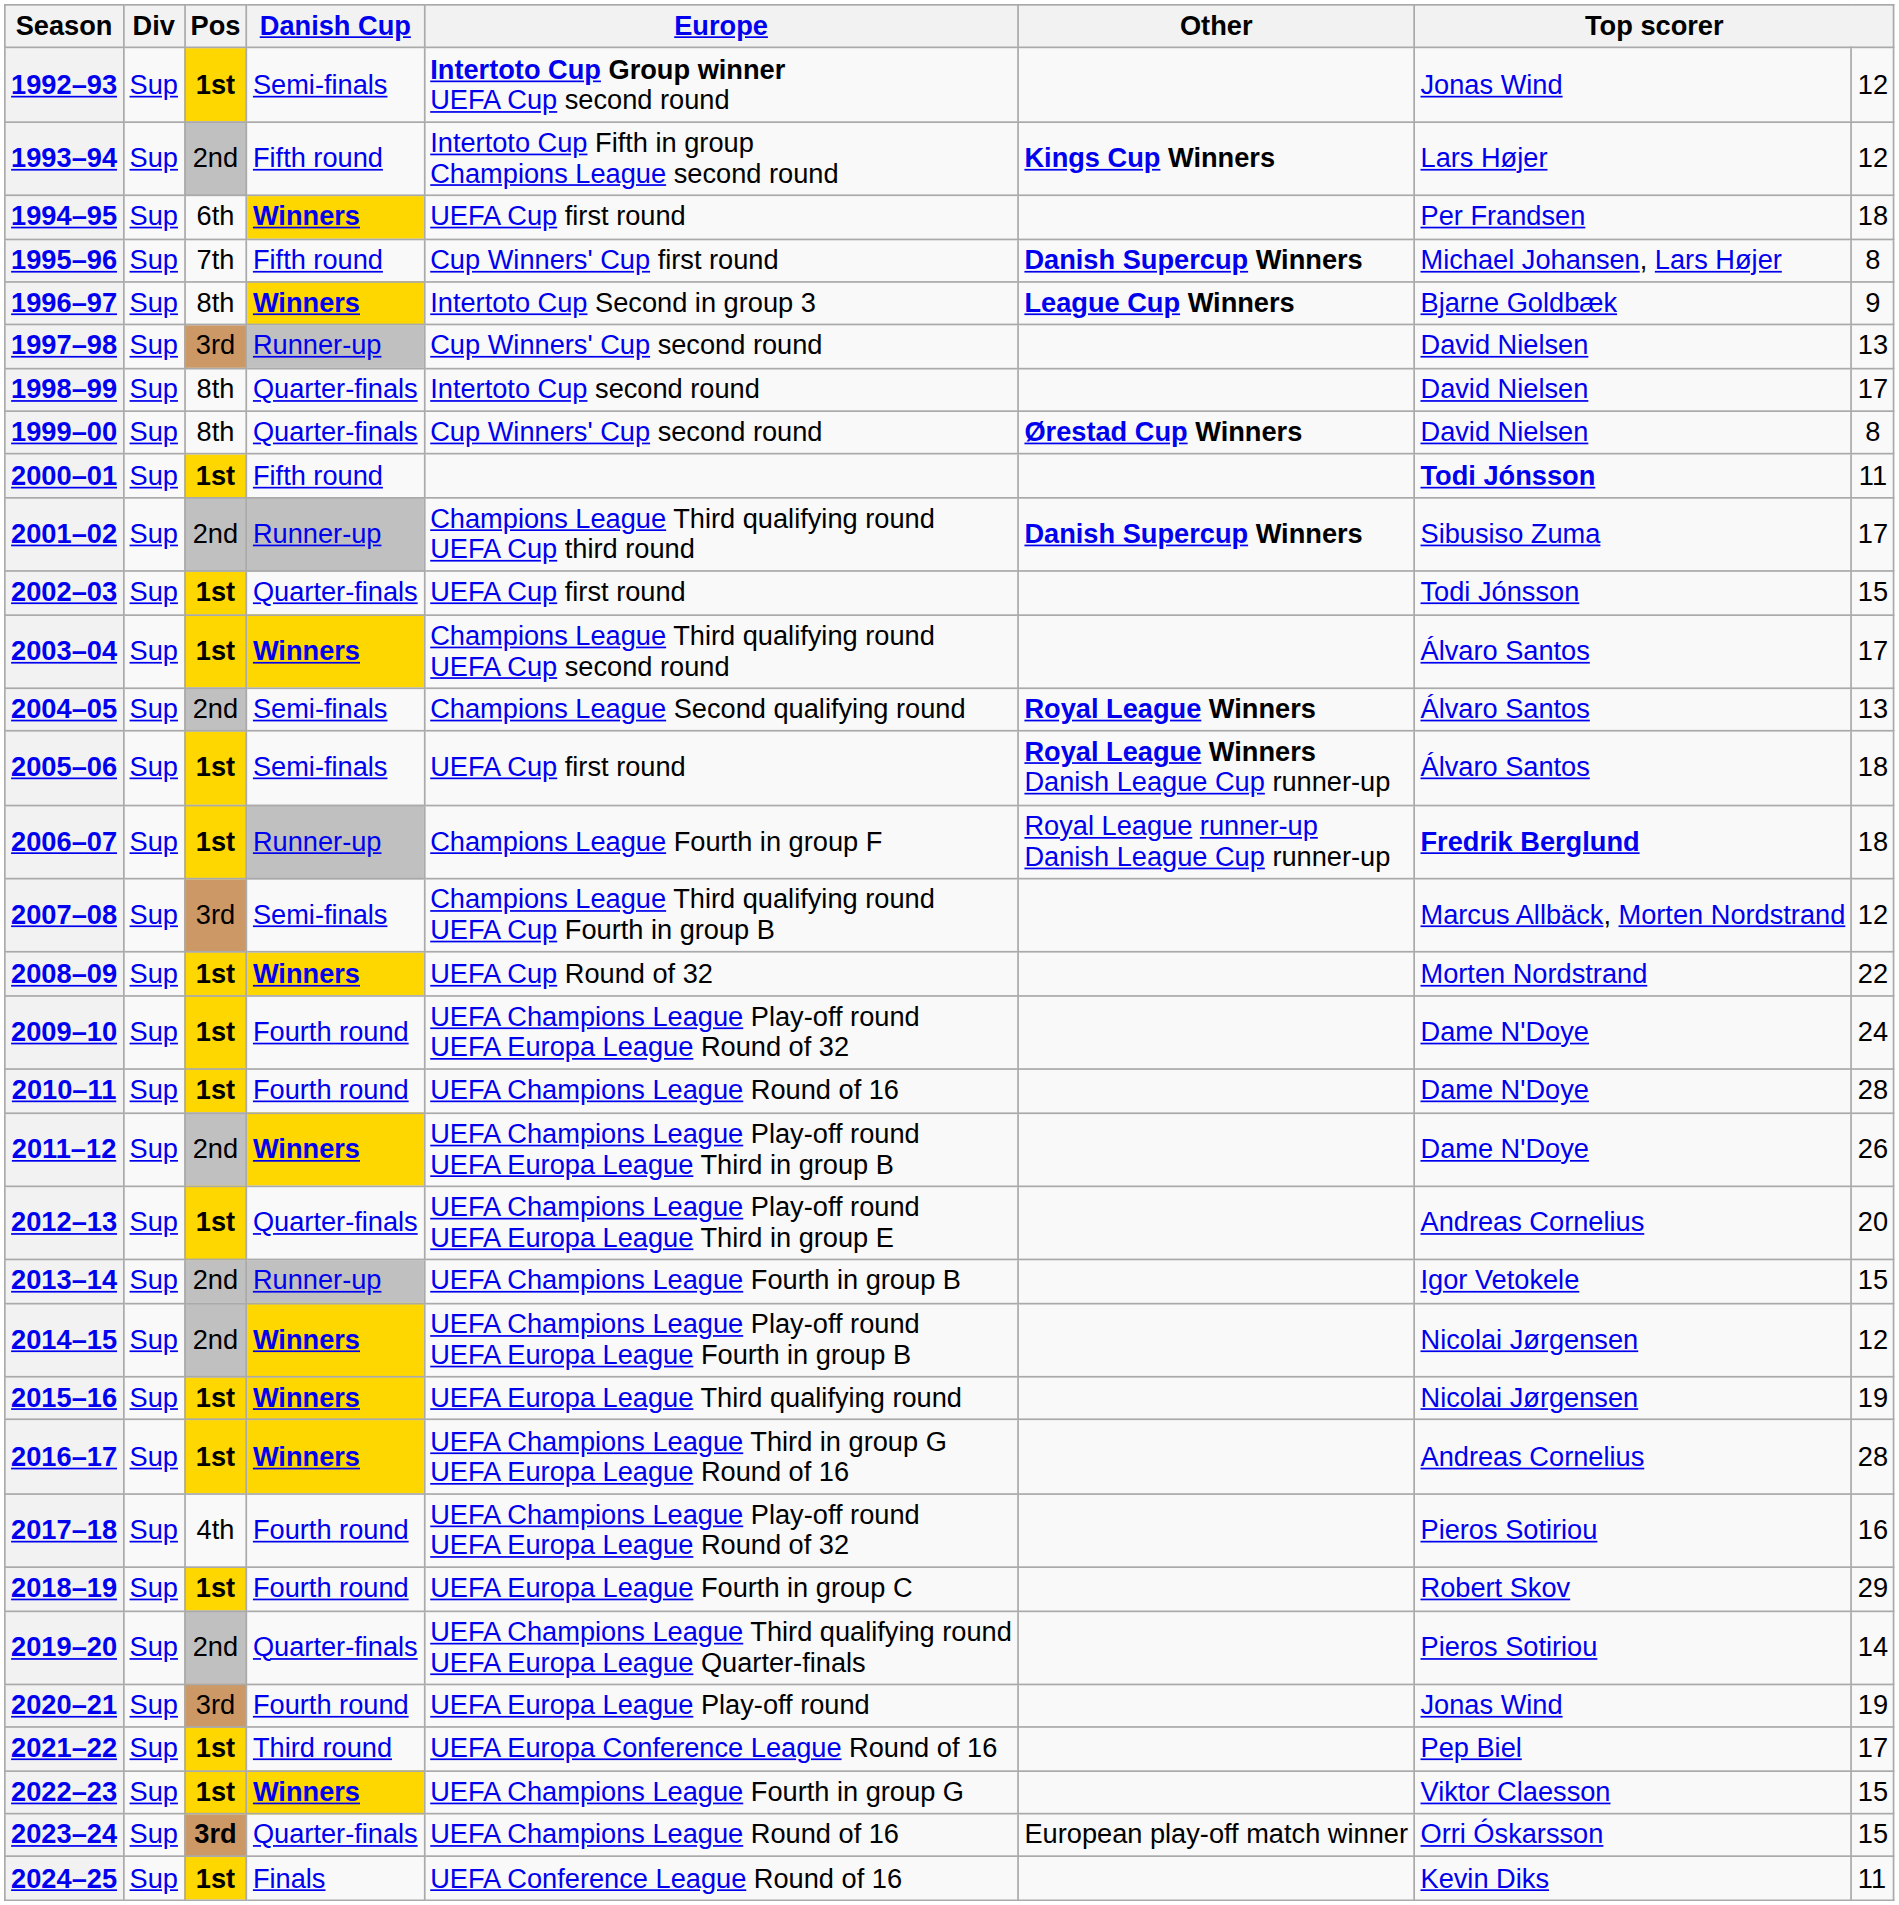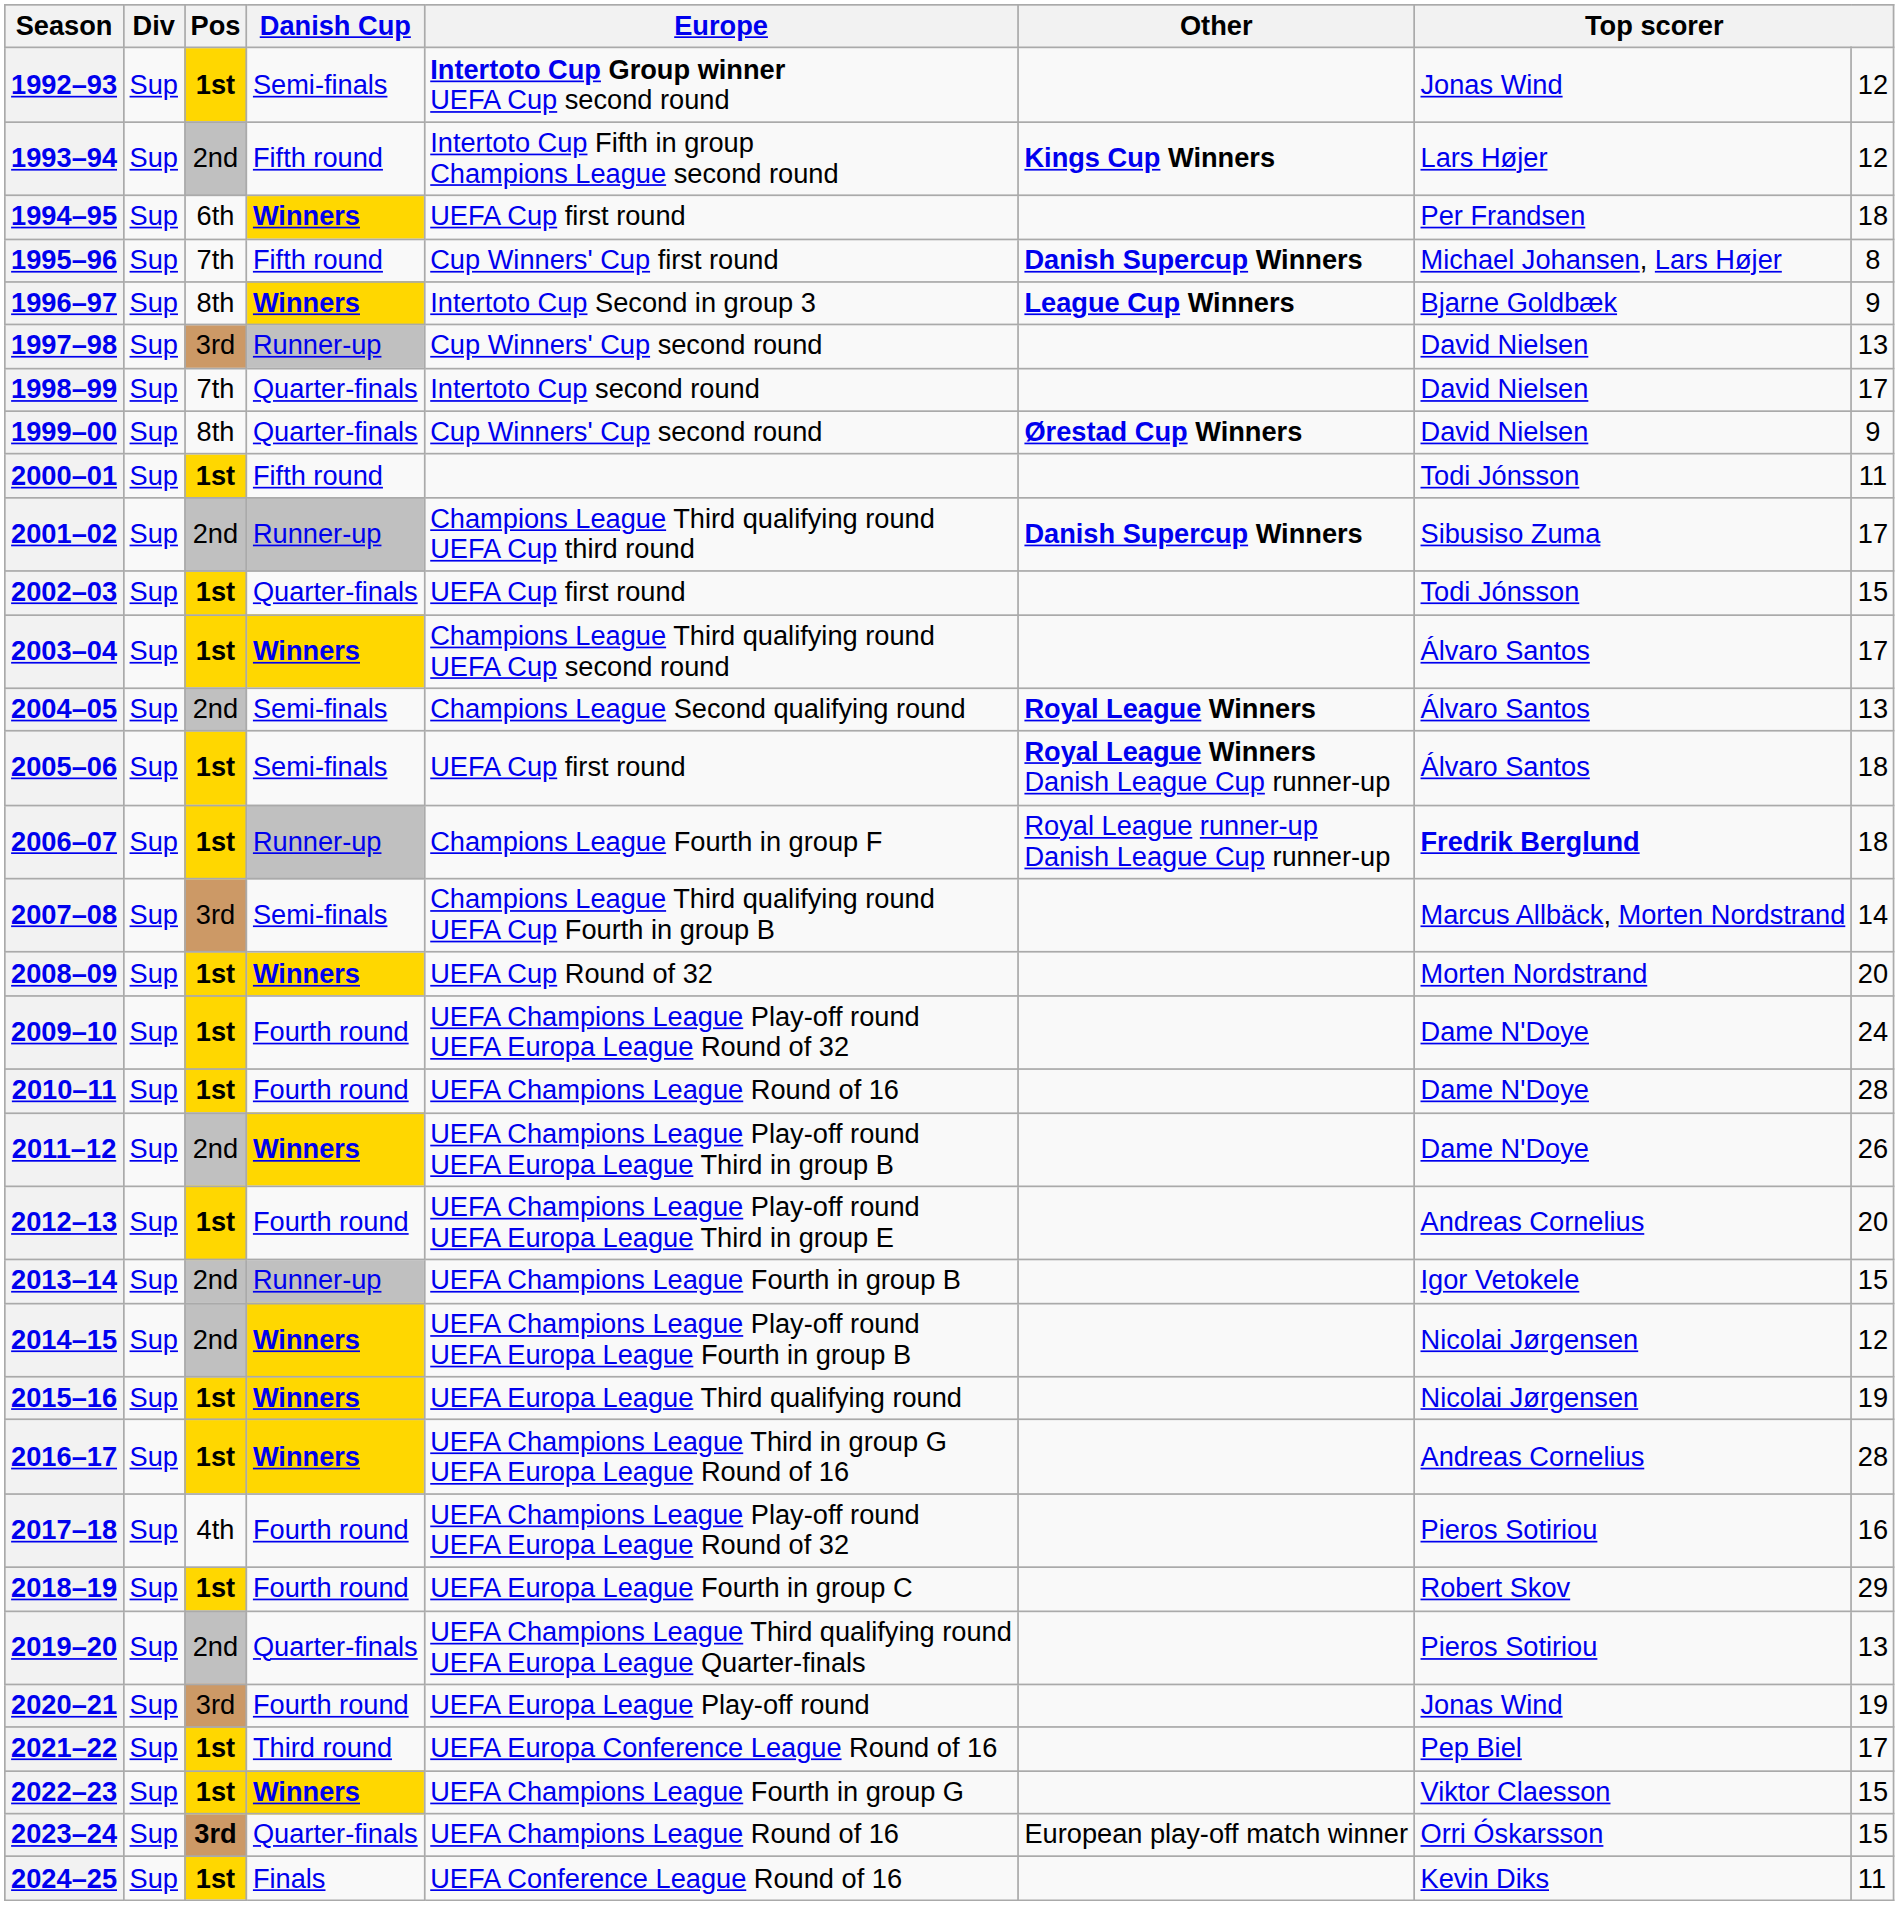1998–99 | Pos: 8th -> 7th
1999–00 | column 8: 8 -> 9
2000–01 | column 7: bold -> normal
2007–08 | column 8: 12 -> 14
2008–09 | column 8: 22 -> 20
2012–13 | Danish Cup: Quarter-finals -> Fourth round
2019–20 | column 8: 14 -> 13
